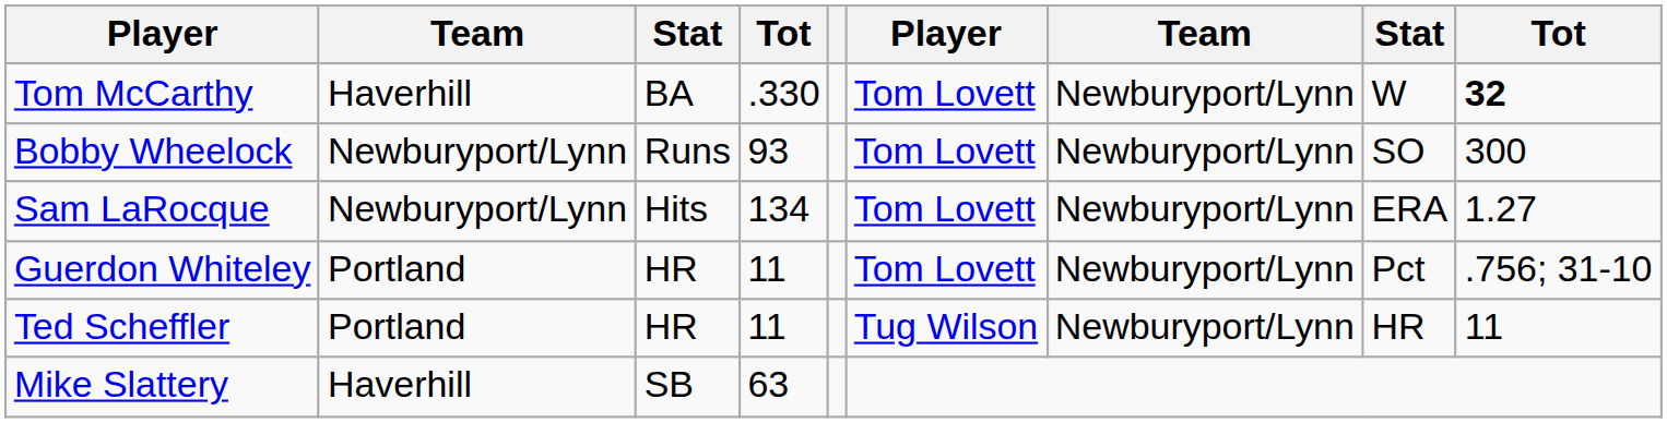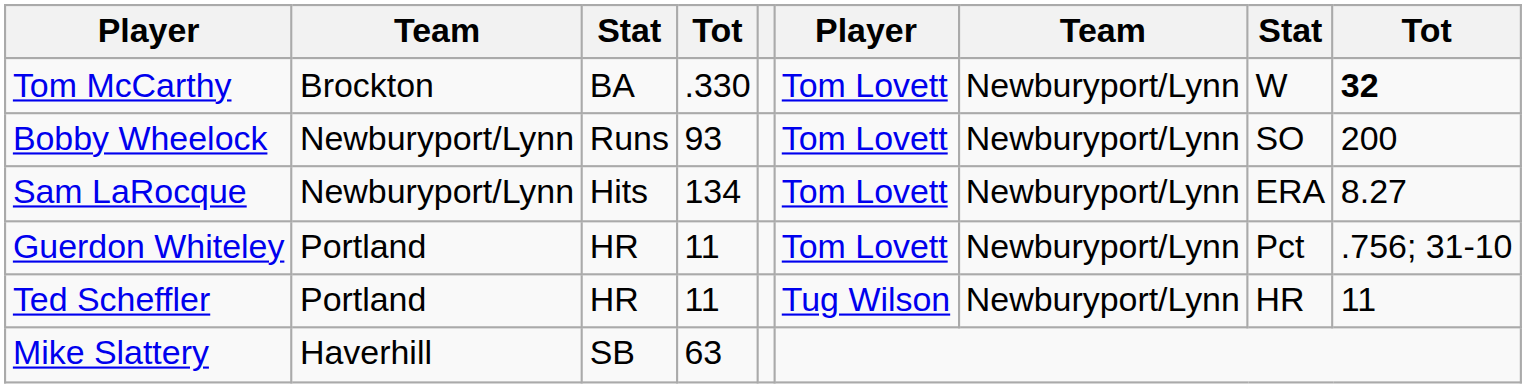Tom McCarthy | column 2: Haverhill -> Brockton
Bobby Wheelock | column 9: 300 -> 200
Sam LaRocque | column 9: 1.27 -> 8.27
